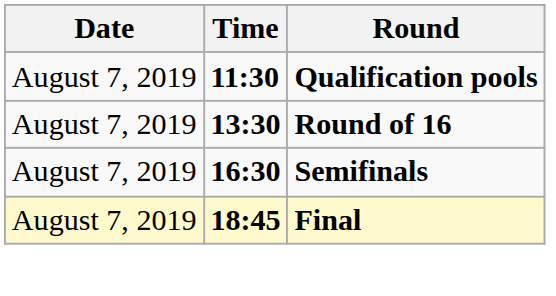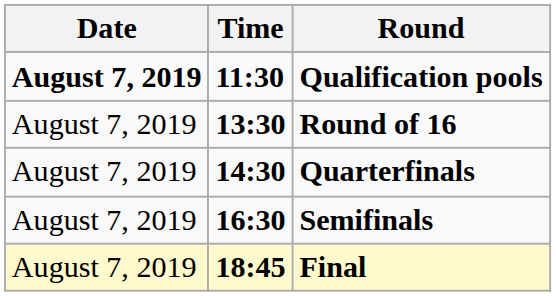Qualification pools | Date: normal -> bold
+ row: August 7, 2019 | 14:30 | Quarterfinals
